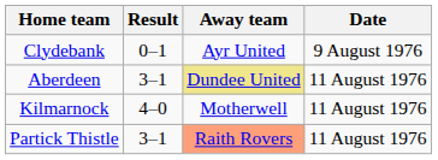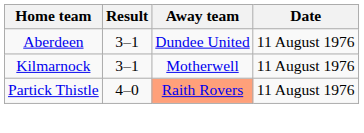- row: Clydebank | 0–1 | Ayr United | 9 August 1976
Aberdeen | Away team: khaki background -> no background
Kilmarnock | Result: 4–0 -> 3–1
Partick Thistle | Result: 3–1 -> 4–0
